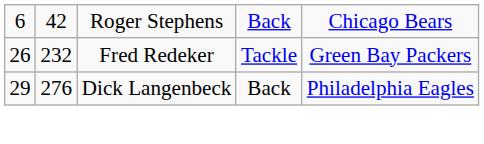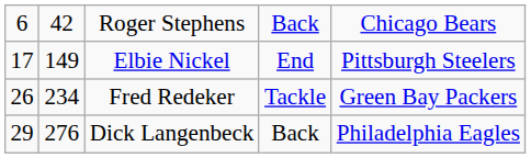+ row: 17 | 149 | Elbie Nickel | End | Pittsburgh Steelers
Fred Redeker | column 2: 232 -> 234
